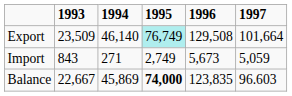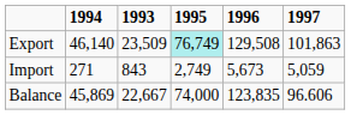columns swapped: 1993 <-> 1994
Export | 1997: 101,664 -> 101,863
Balance | 1995: bold -> normal
Balance | 1997: 96.603 -> 96.606
